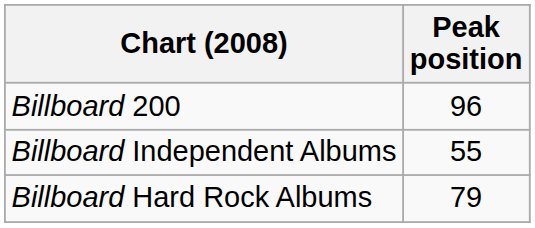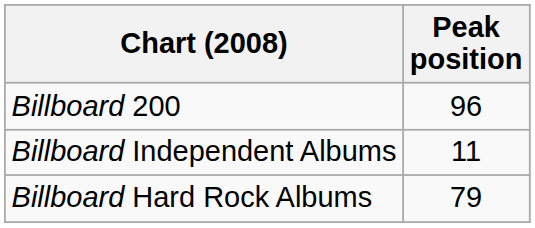Billboard Independent Albums | Peak position: 55 -> 11
